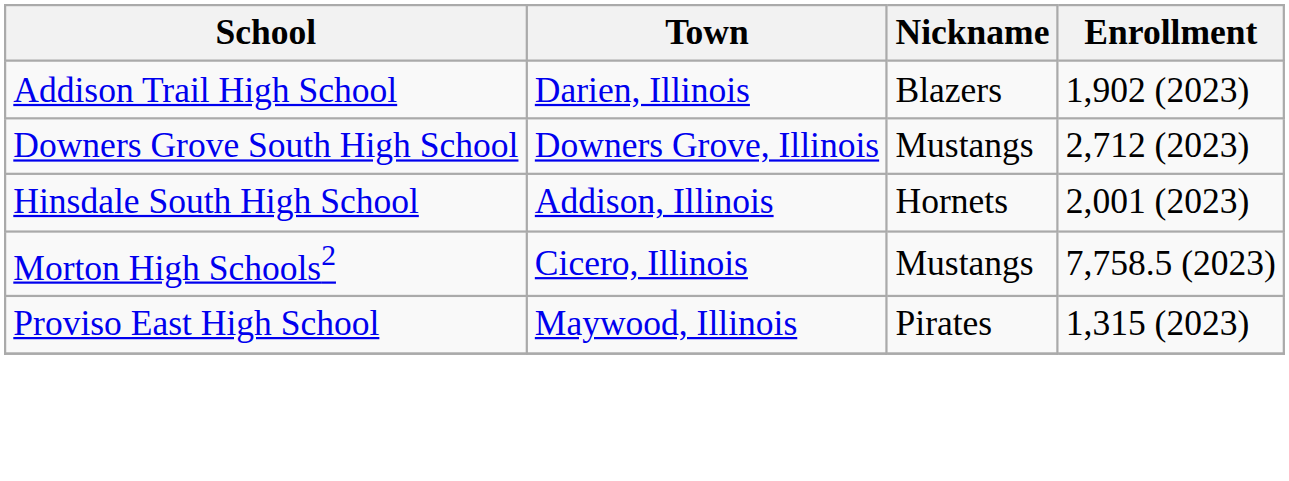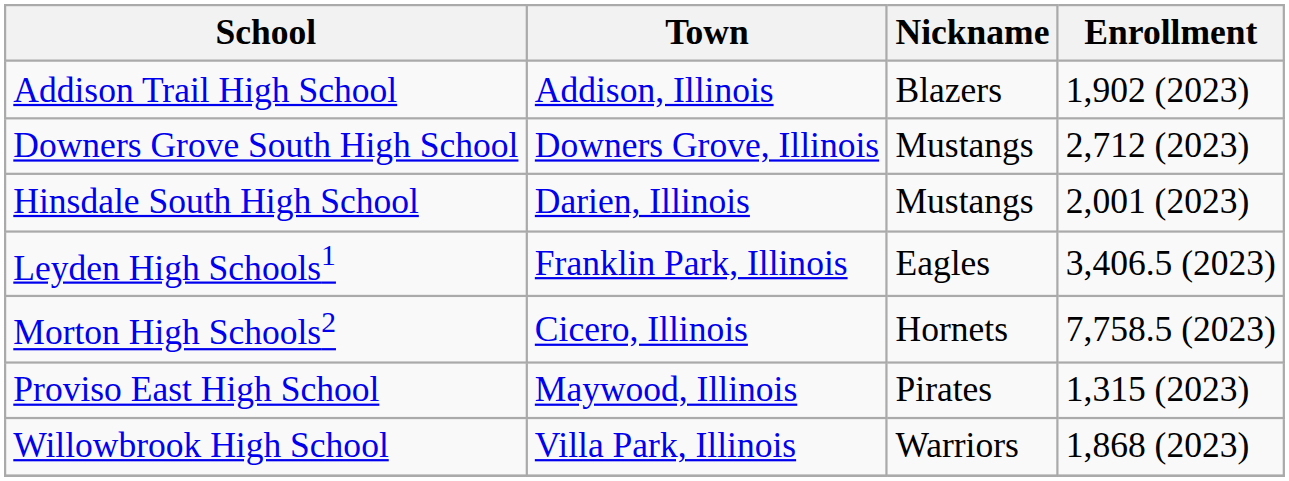Addison Trail High School | Town: Darien, Illinois -> Addison, Illinois
Hinsdale South High School | Town: Addison, Illinois -> Darien, Illinois
Hinsdale South High School | Nickname: Hornets -> Mustangs
+ row: Leyden High Schools1 | Franklin Park, Illinois | Eagles | 3,406.5 (2023)
Morton High Schools2 | Nickname: Mustangs -> Hornets
+ row: Willowbrook High School | Villa Park, Illinois | Warriors | 1,868 (2023)
